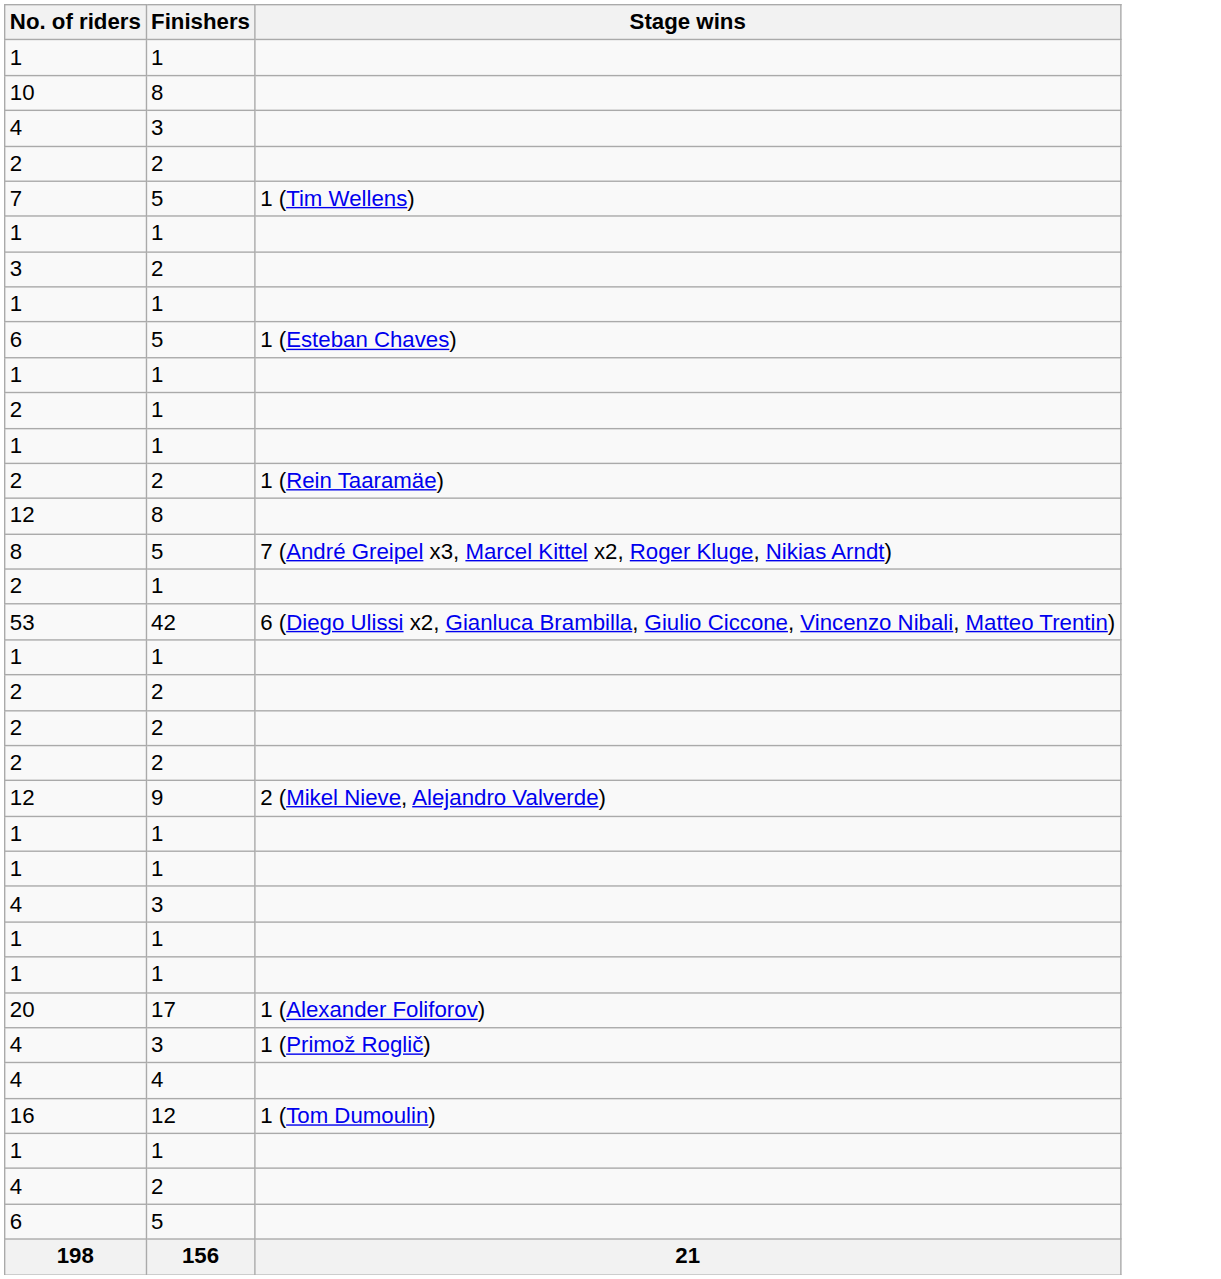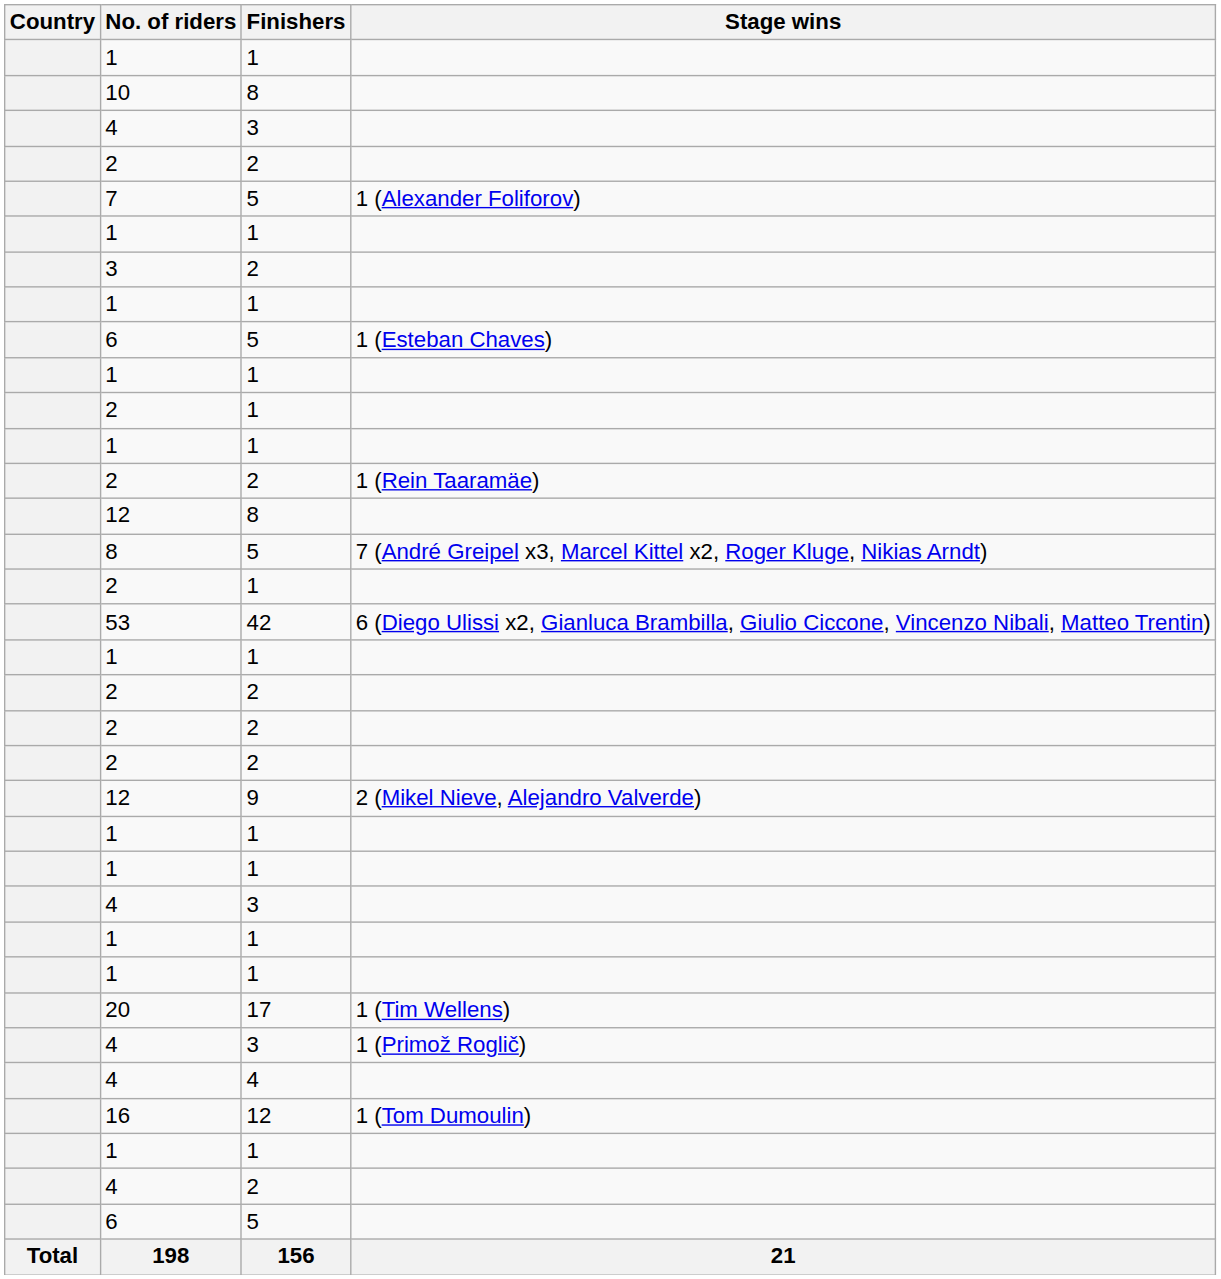+ column: Country | Total
7 | Stage wins: 1 (Tim Wellens) -> 1 (Alexander Foliforov)
20 | Stage wins: 1 (Alexander Foliforov) -> 1 (Tim Wellens)
